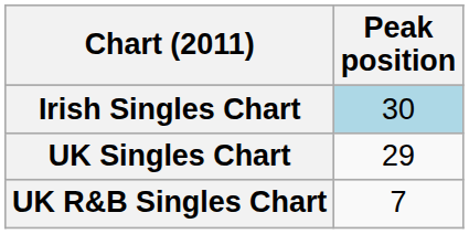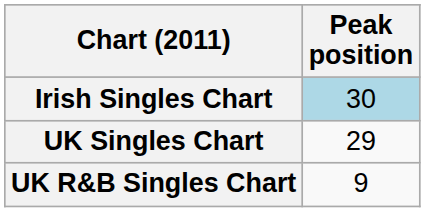UK R&B Singles Chart | Peak position: 7 -> 9
